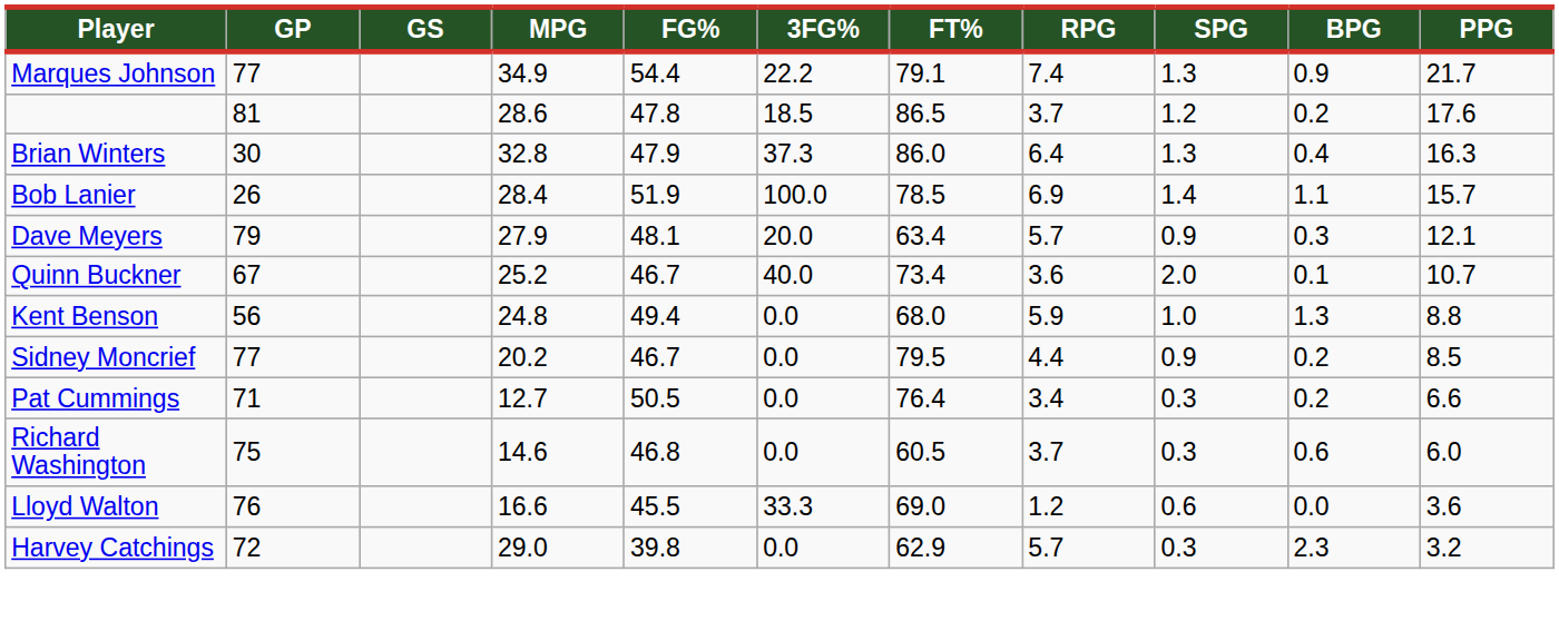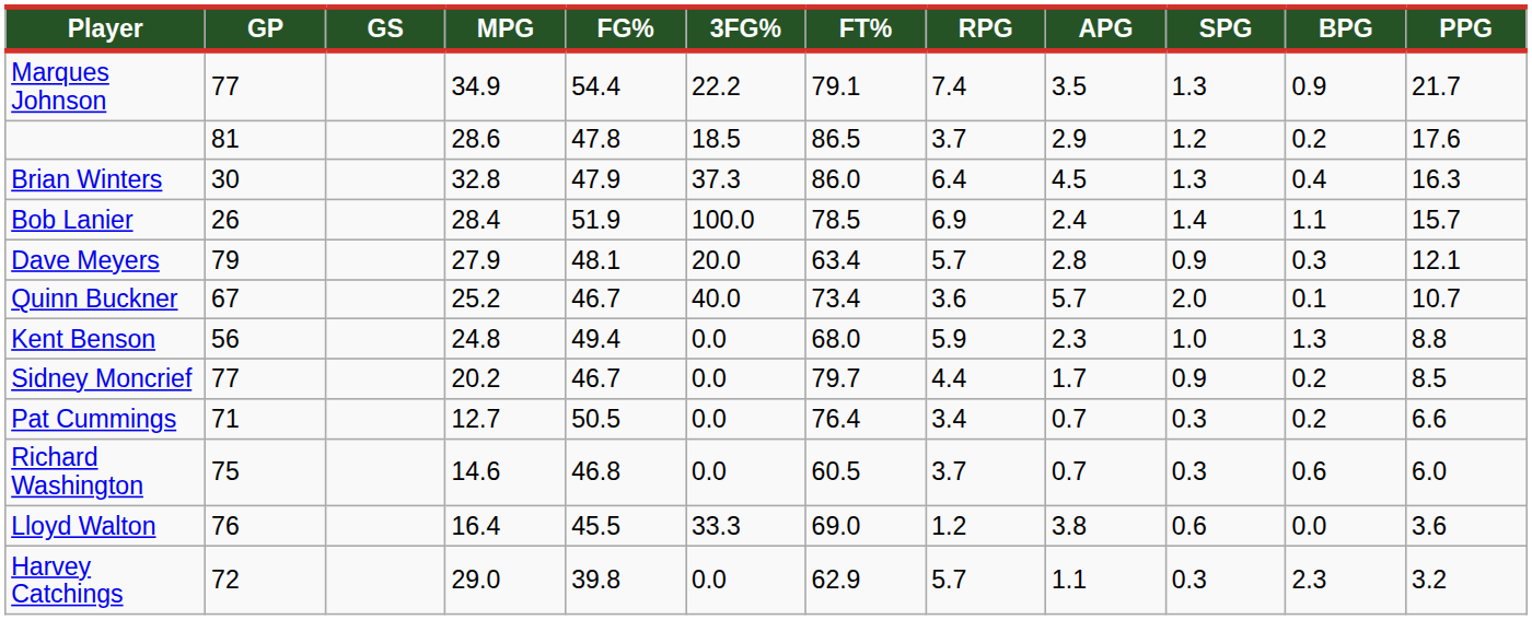+ column: APG | 3.5 | 2.9 | 4.5 | 2.4 | 2.8 | 5.7 | 2.3 | 1.7 | 0.7 | 0.7 | 3.8 | 1.1
Sidney Moncrief | FT%: 79.5 -> 79.7
Lloyd Walton | MPG: 16.6 -> 16.4
